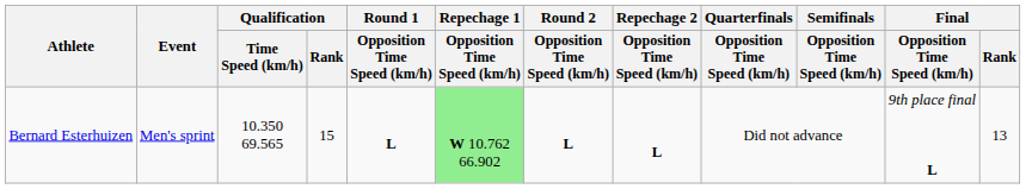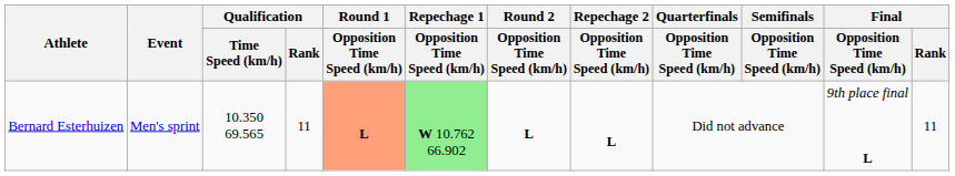Bernard Esterhuizen | Qualification / Rank: 15 -> 11
Bernard Esterhuizen | Round 1 / Opposition Time Speed (km/h): no background -> lightsalmon background
Bernard Esterhuizen | Final / Rank: 13 -> 11
